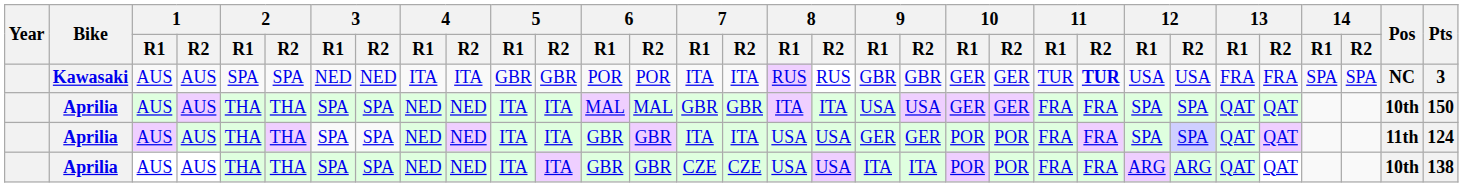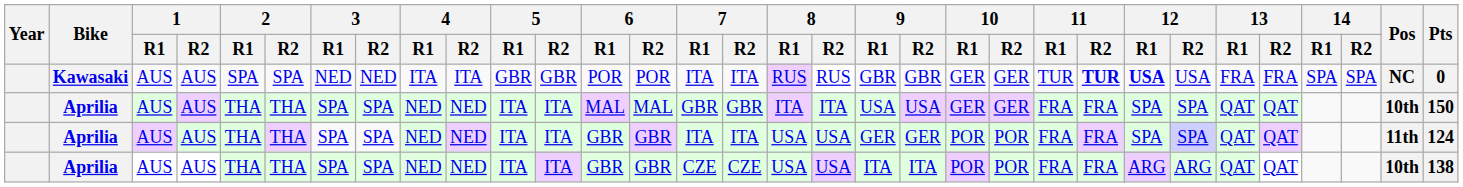Kawasaki | 12 / R1: normal -> bold
Kawasaki | Pts: 3 -> 0
